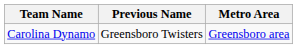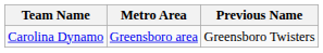columns swapped: Metro Area <-> Previous Name
